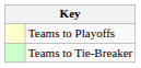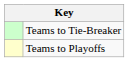rows swapped: Teams to Playoffs <-> Teams to Tie-Breaker
